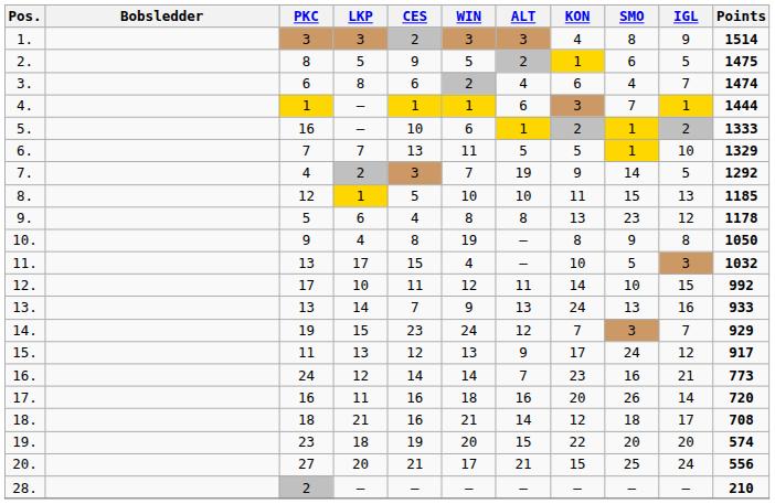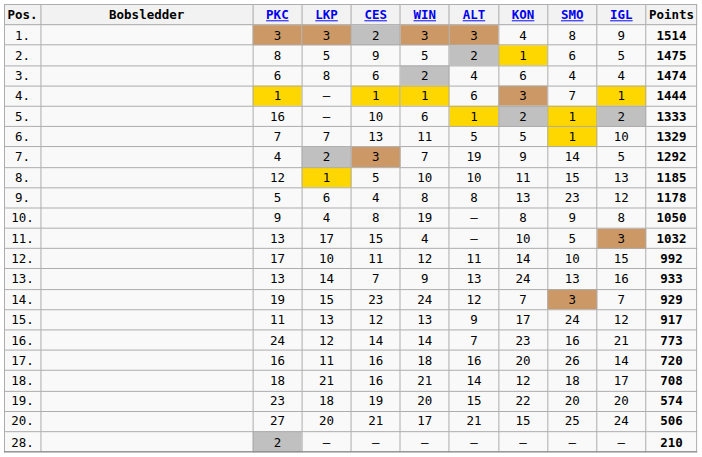3. | IGL: 7 -> 4
20. | Points: 556 -> 506
